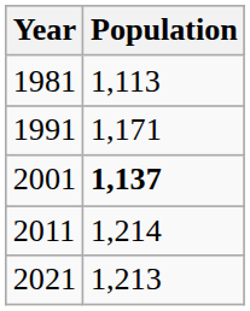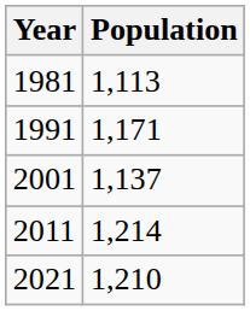2001 | Population: bold -> normal
2021 | Population: 1,213 -> 1,210
